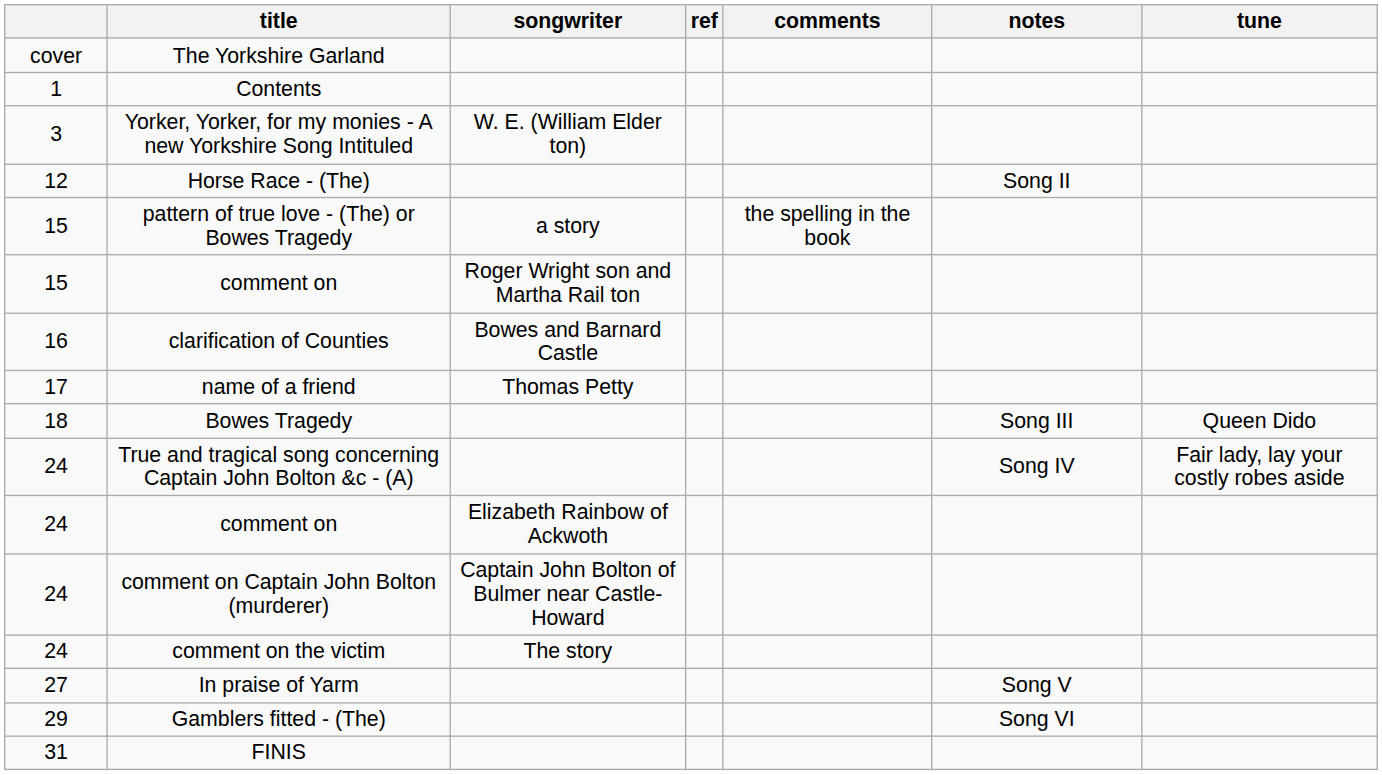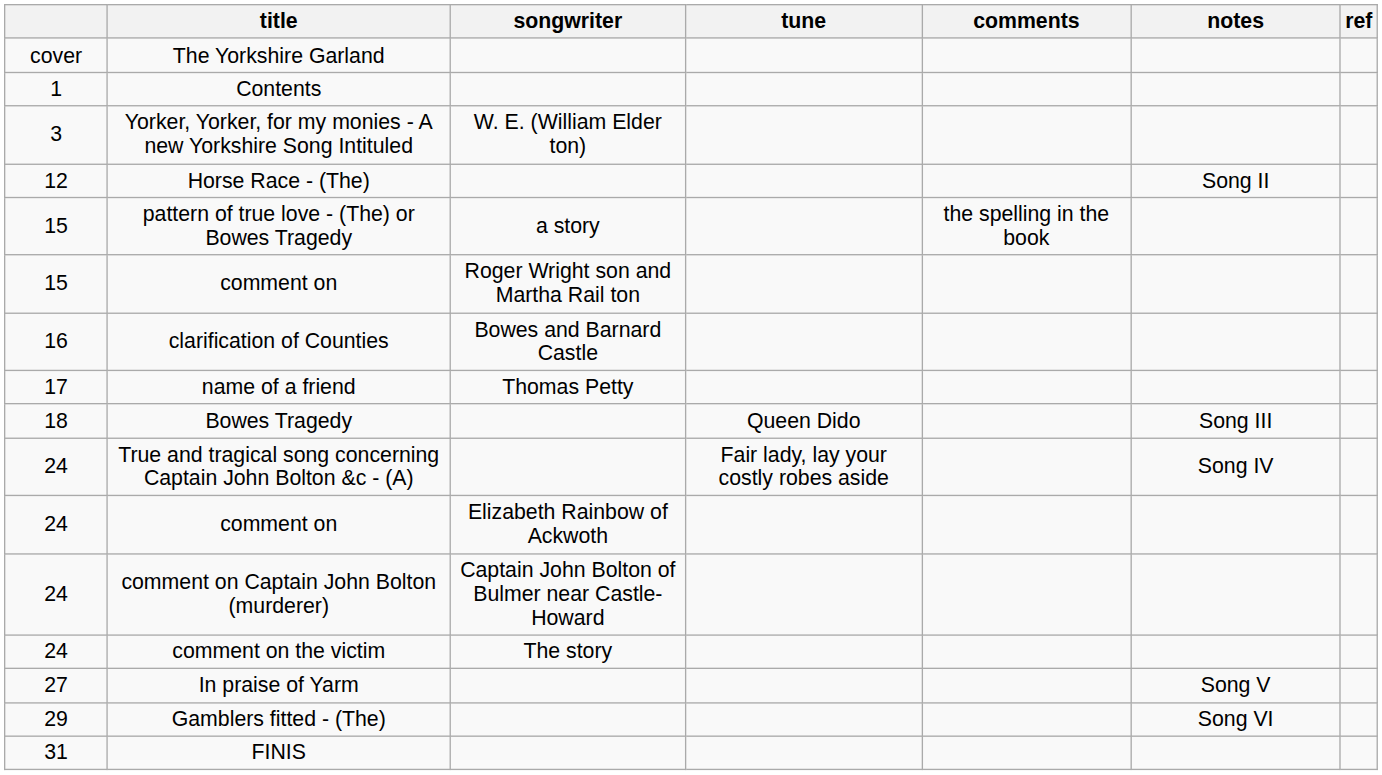columns swapped: tune <-> ref
